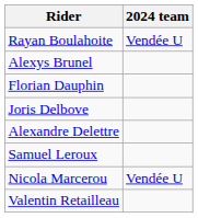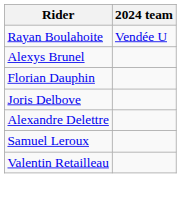- row: Nicola Marcerou | Vendée U
